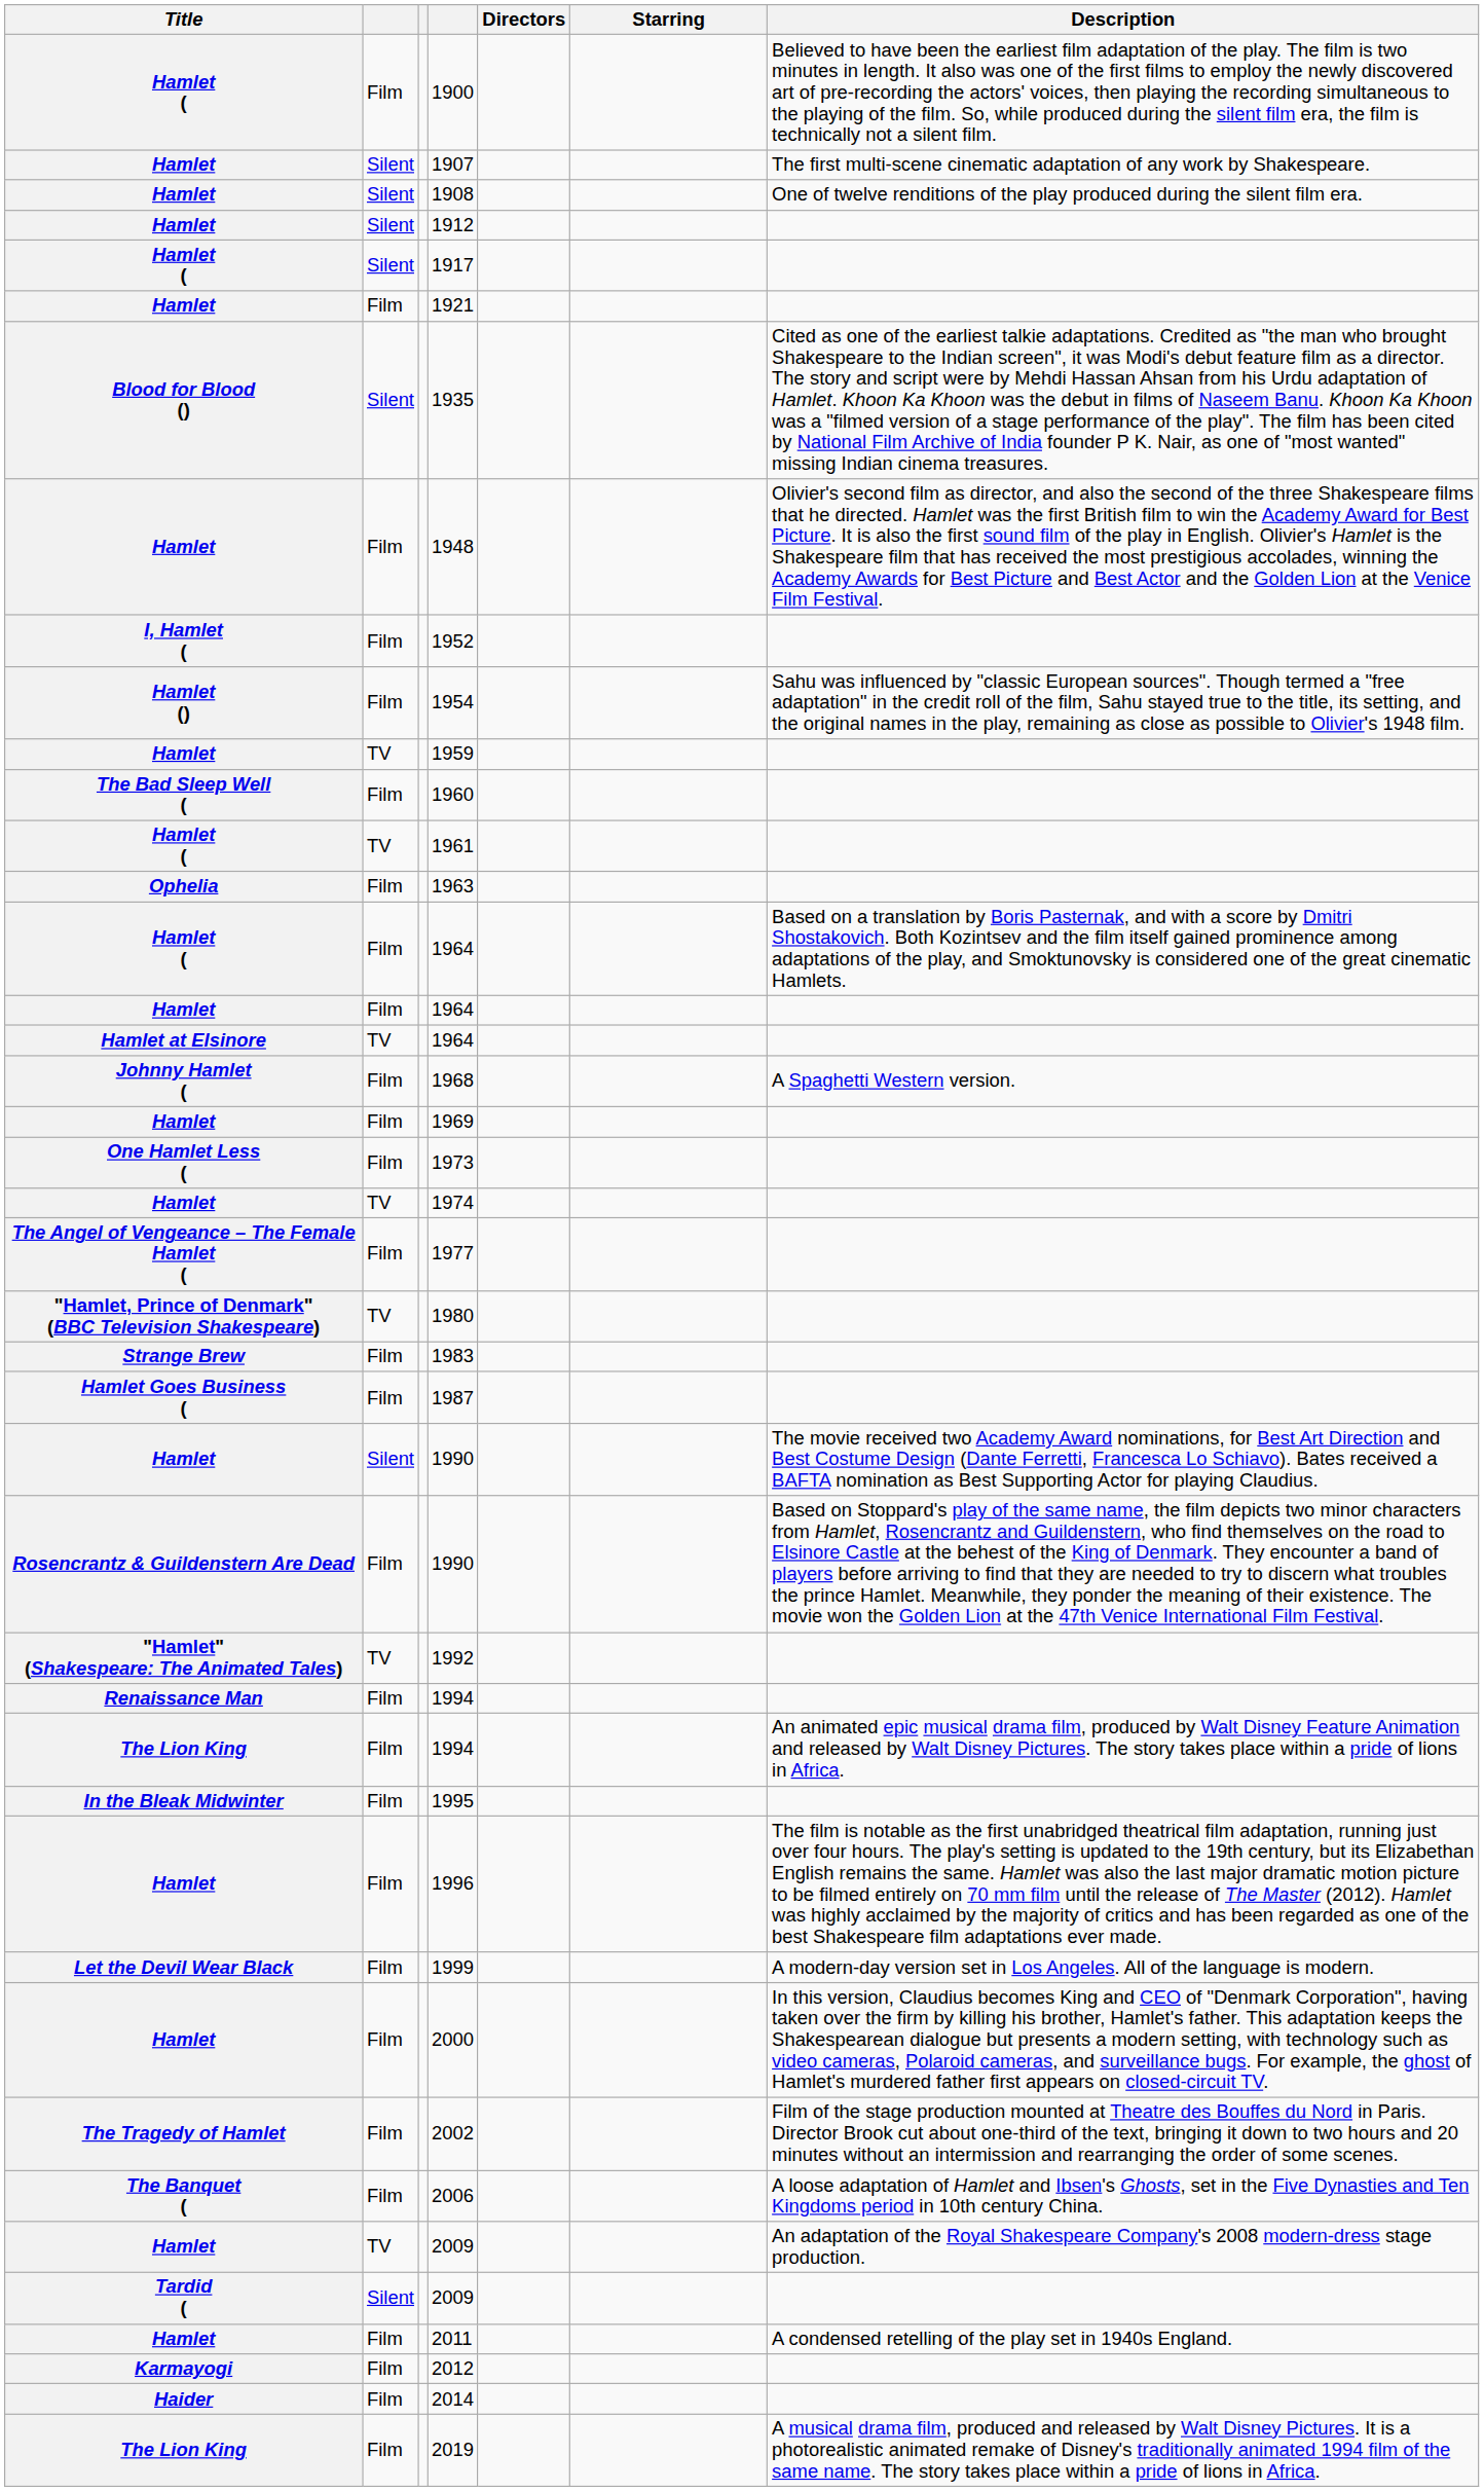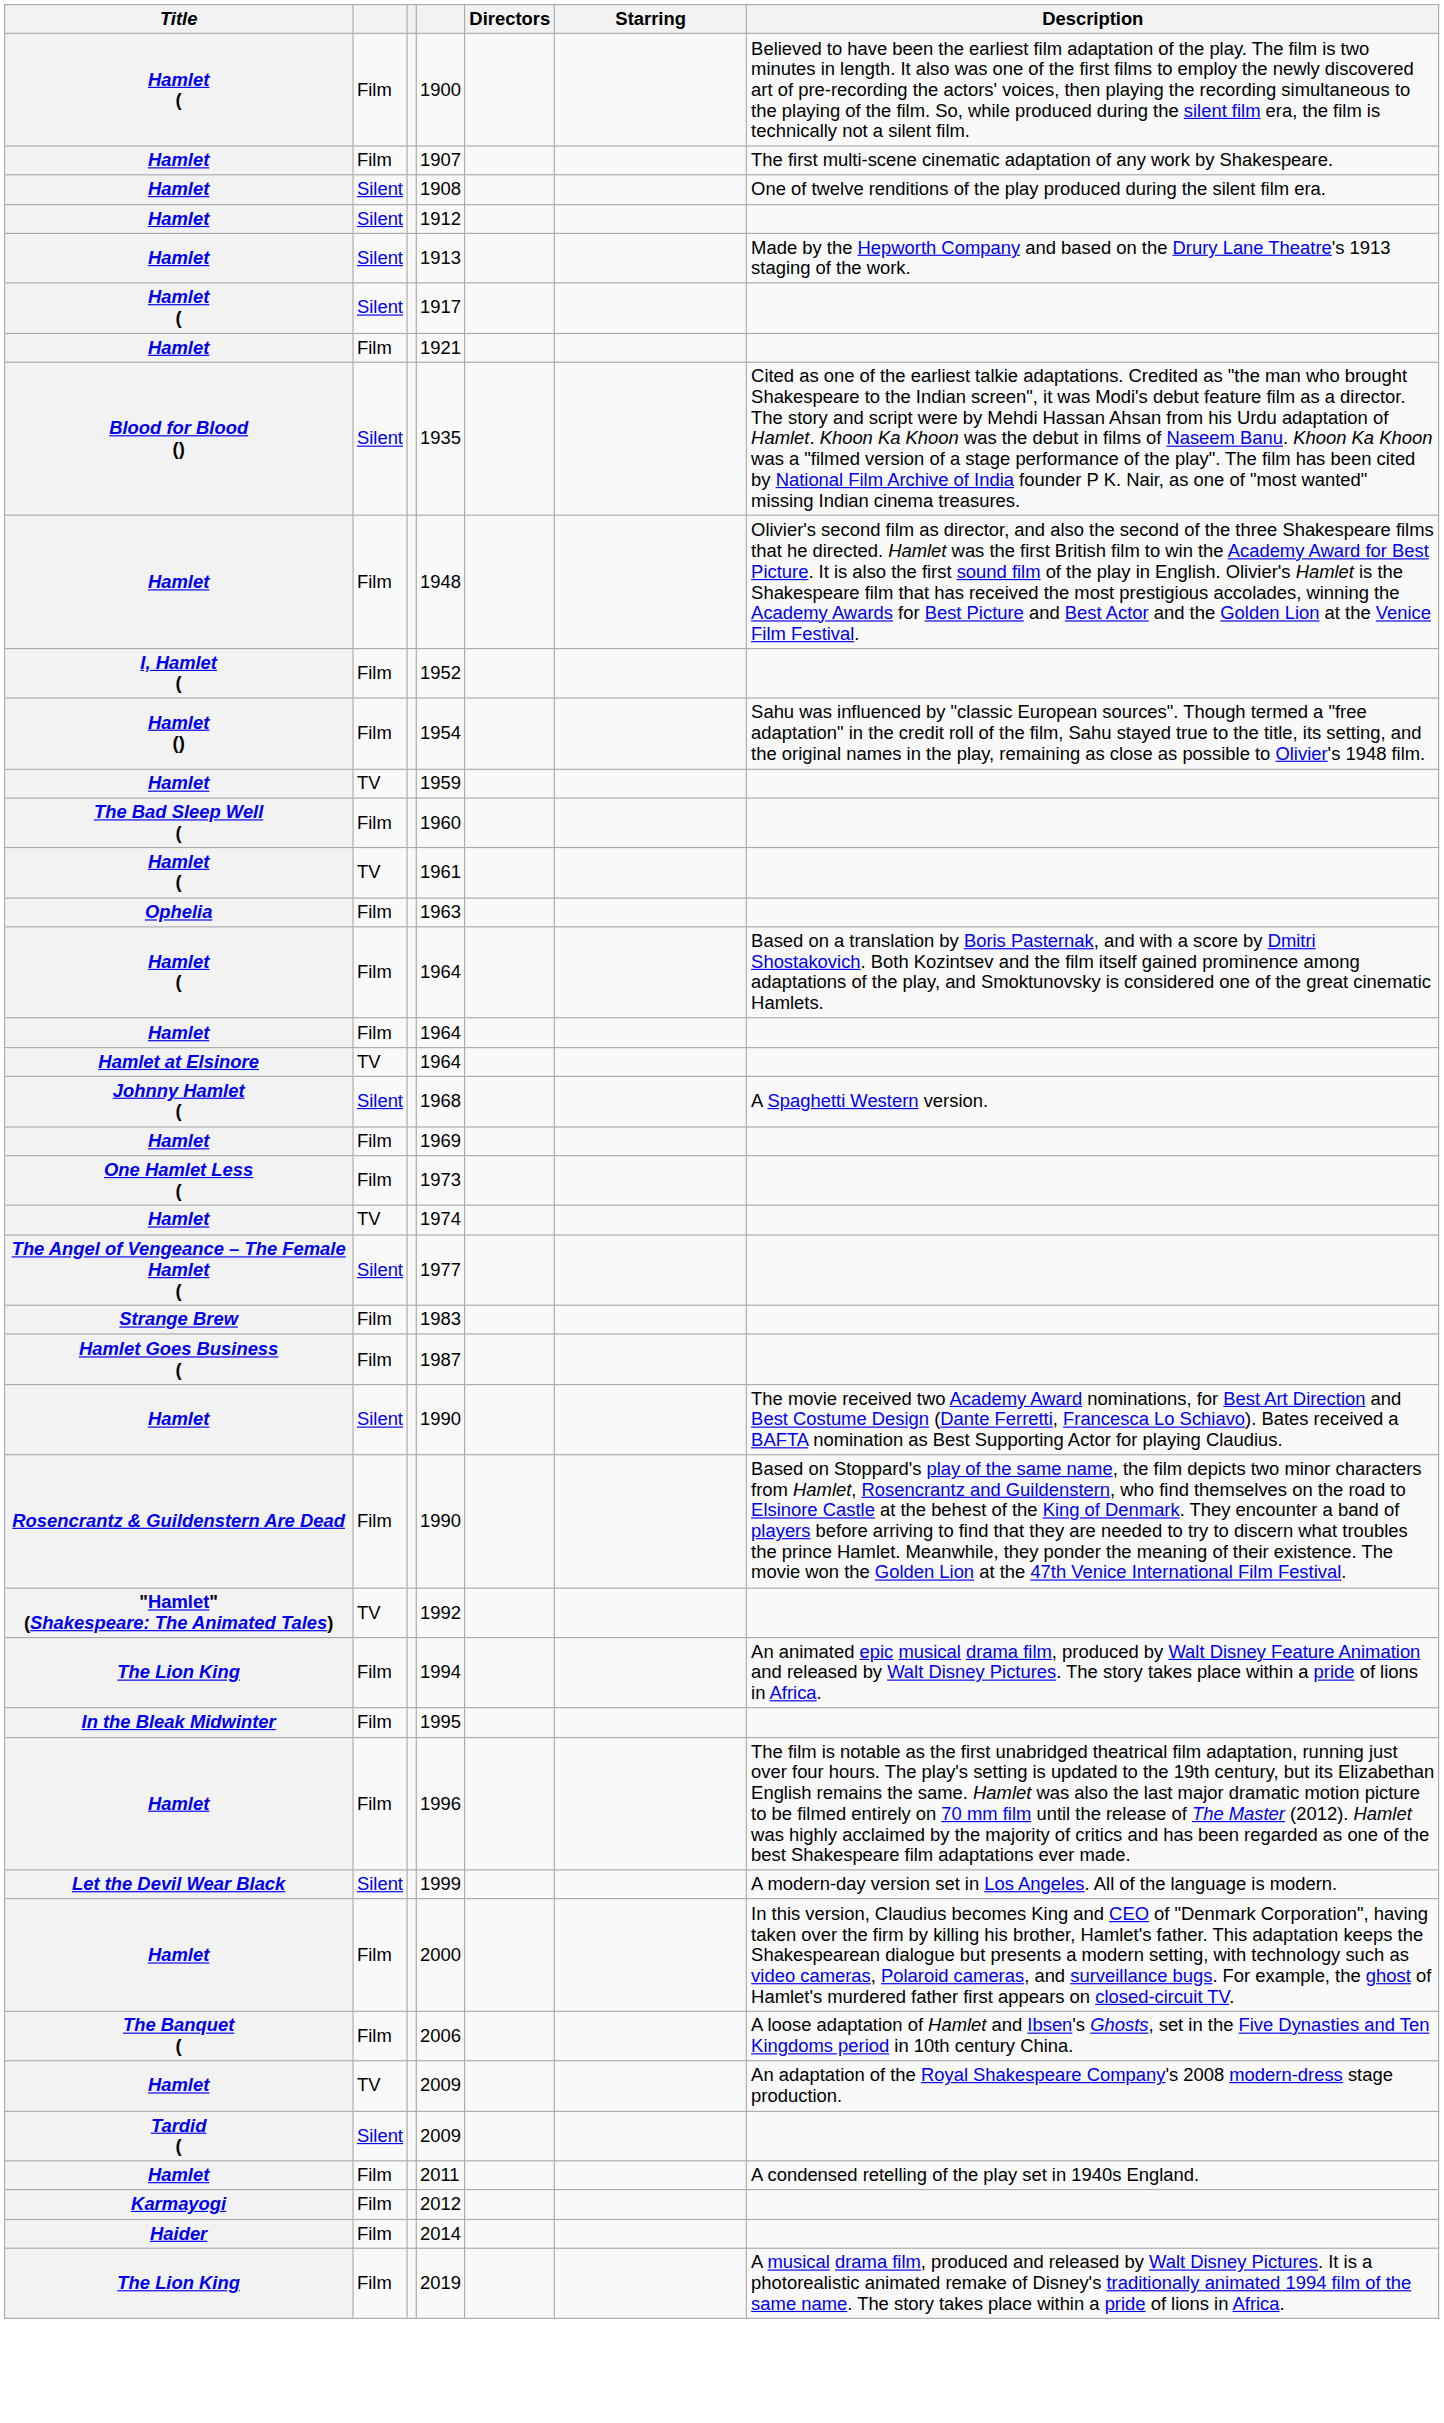1907 | column 2: Silent -> Film
+ row: Hamlet | Silent | 1913 | Made by the Hepworth Company and based on the Drury Lane Theatre's 1913 staging of the work.
1968 | column 2: Film -> Silent
1977 | column 2: Film -> Silent
- row: "Hamlet, Prince of Denmark" (BBC Television Shakespeare) | TV | 1980
- row: Renaissance Man | Film | 1994
1999 | column 2: Film -> Silent
- row: The Tragedy of Hamlet | Film | 2002 | Film of the stage production mounted at Theatre des Bouffes du Nord in Paris. Director Brook cut about one-third of the text, bringing it down to two hours and 20 minutes without an intermission and rearranging the order of some scenes.
